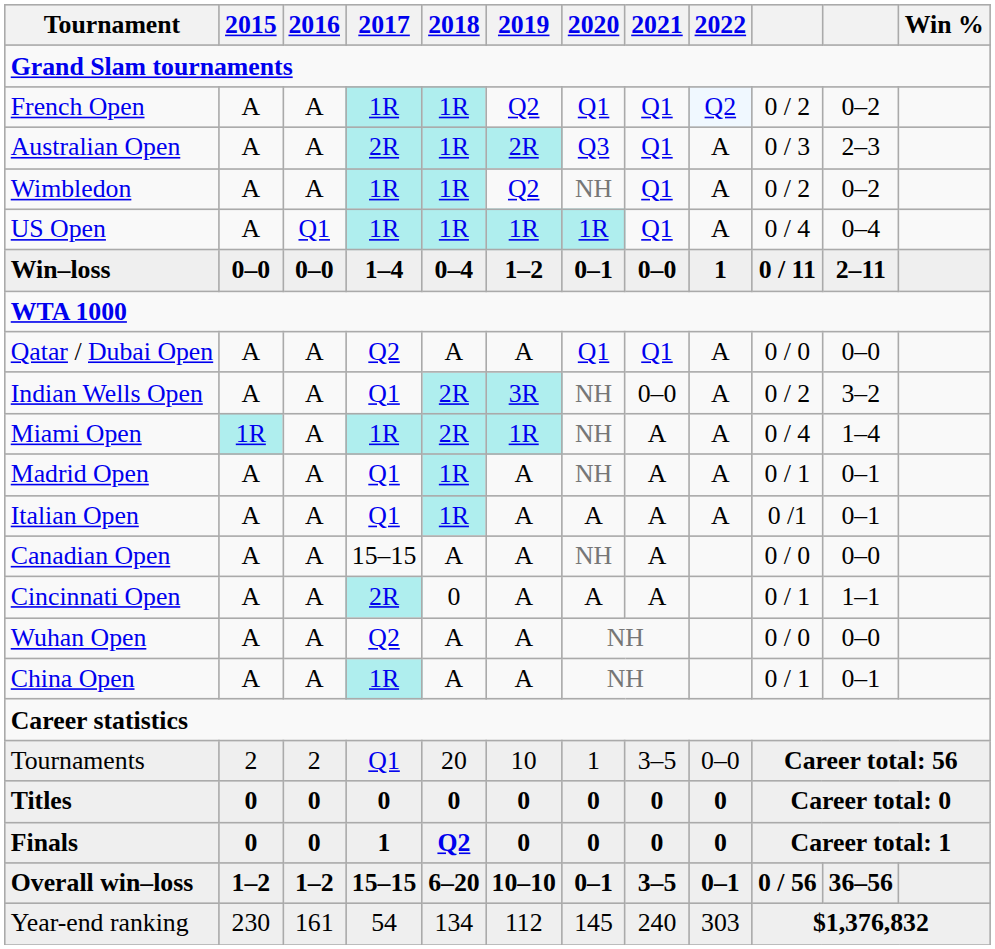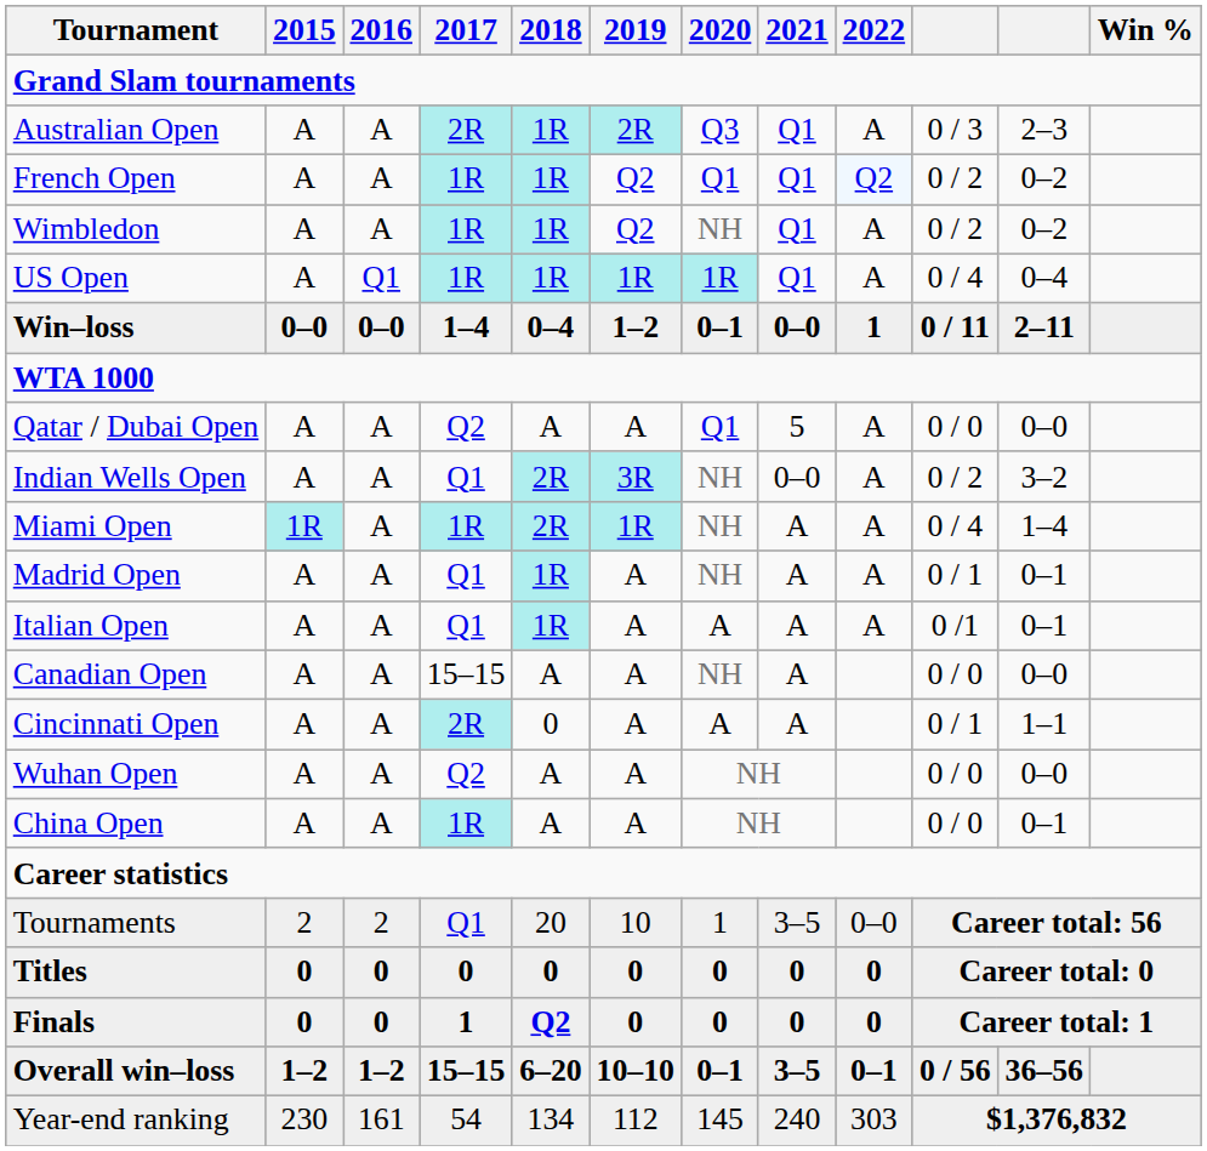rows swapped: Australian Open <-> French Open
Qatar / Dubai Open | 2021: Q1 -> 5
China Open | column 10: 0 / 1 -> 0 / 0
